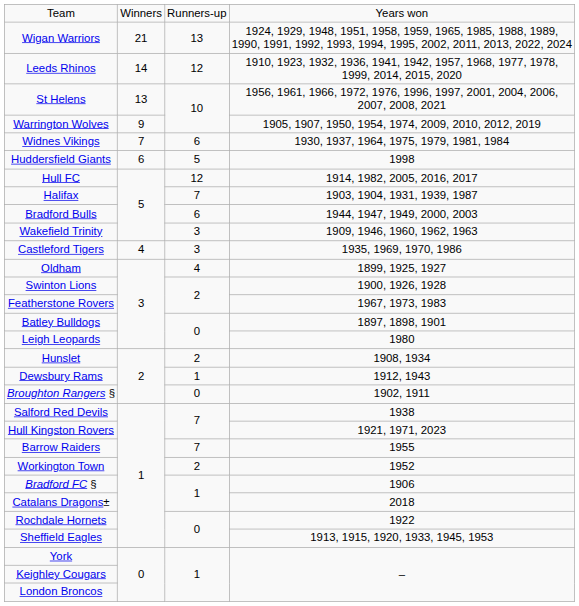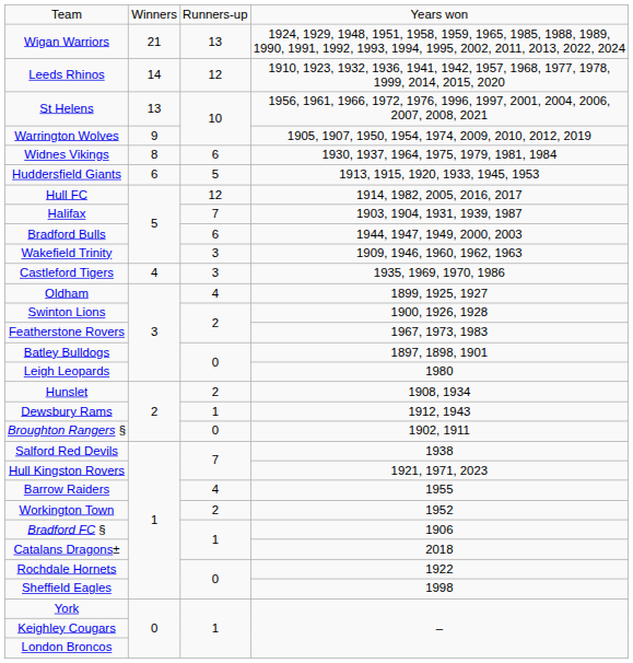Widnes Vikings | column 2: 7 -> 8
Huddersfield Giants | column 4: 1998 -> 1913, 1915, 1920, 1933, 1945, 1953
Barrow Raiders | column 3: 7 -> 4
Sheffield Eagles | column 4: 1913, 1915, 1920, 1933, 1945, 1953 -> 1998
